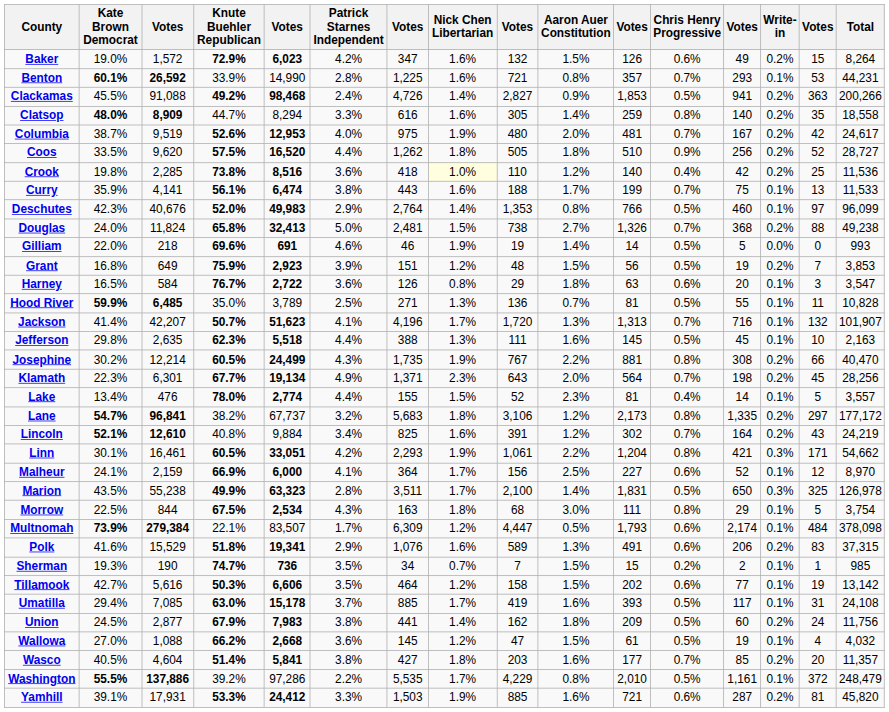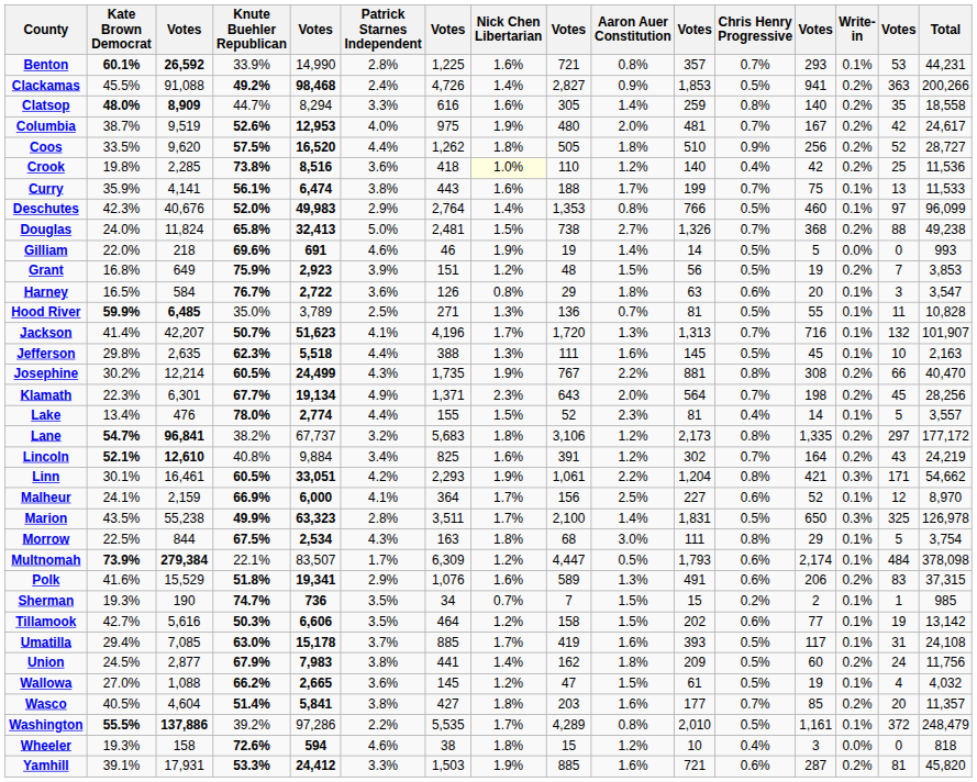- row: Baker | 19.0% | 1,572 | 72.9% | 6,023 | 4.2% | 347 | 1.6% | 132 | 1.5% | 126 | 0.6% | 49 | 0.2% | 15 | 8,264
Wallowa | column 5: 2,668 -> 2,665
Washington | column 9: 4,229 -> 4,289
+ row: Wheeler | 19.3% | 158 | 72.6% | 594 | 4.6% | 38 | 1.8% | 15 | 1.2% | 10 | 0.4% | 3 | 0.0% | 0 | 818
